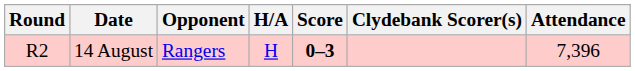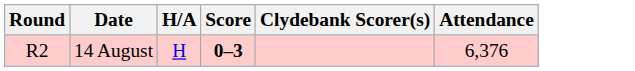- column: Opponent | Rangers
14 August | Attendance: 7,396 -> 6,376
